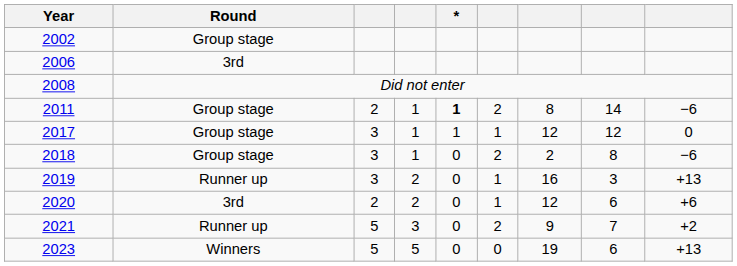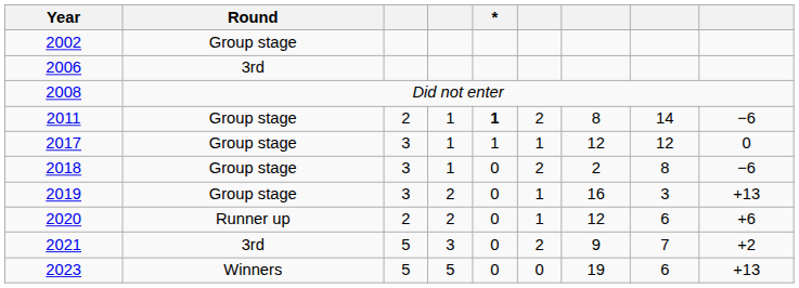2019 | Round: Runner up -> Group stage
2020 | Round: 3rd -> Runner up
2021 | Round: Runner up -> 3rd
